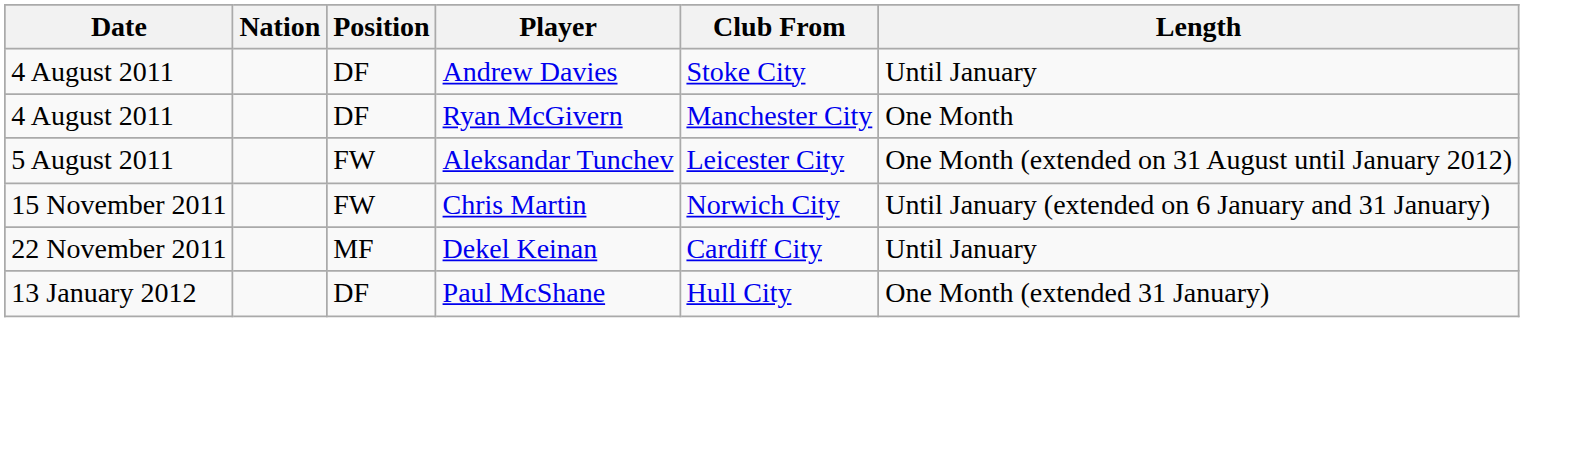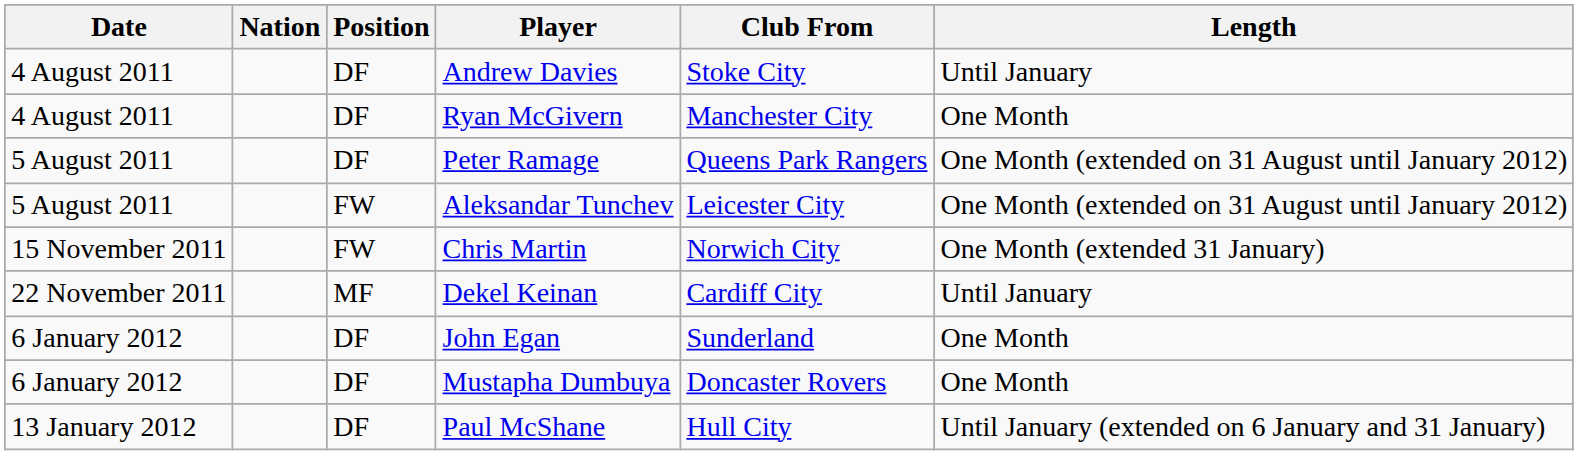+ row: 5 August 2011 | DF | Peter Ramage | Queens Park Rangers | One Month (extended on 31 August until January 2012)
Chris Martin | Length: Until January (extended on 6 January and 31 January) -> One Month (extended 31 January)
+ row: 6 January 2012 | DF | John Egan | Sunderland | One Month
+ row: 6 January 2012 | DF | Mustapha Dumbuya | Doncaster Rovers | One Month
Paul McShane | Length: One Month (extended 31 January) -> Until January (extended on 6 January and 31 January)
